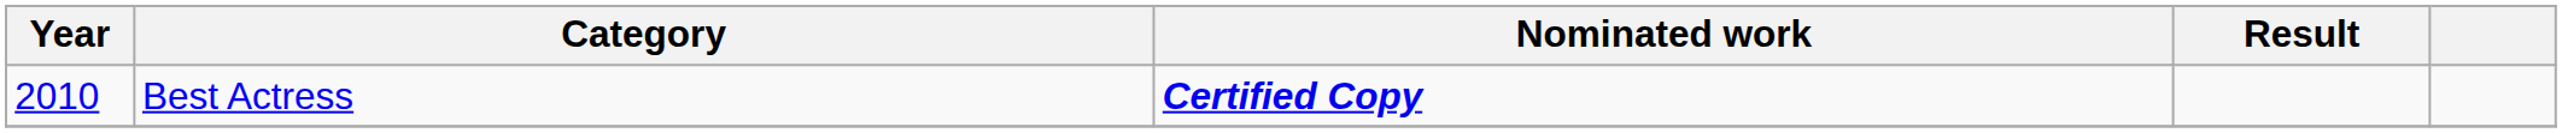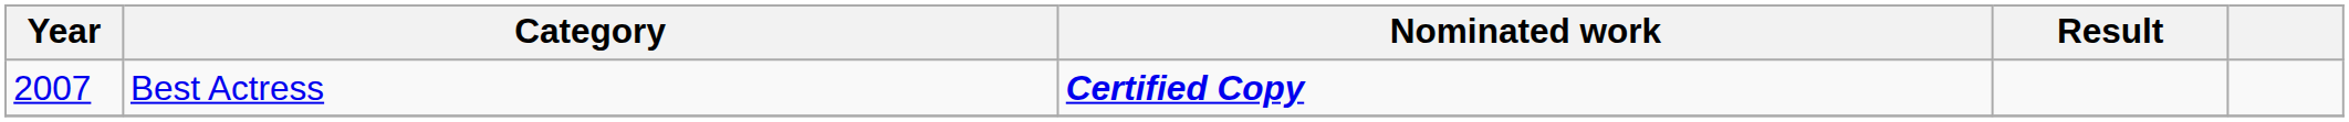Best Actress | Year: 2010 -> 2007
